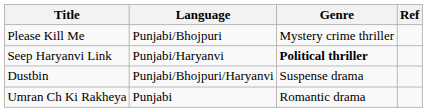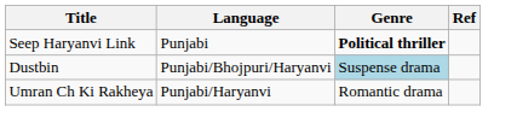- row: Please Kill Me | Punjabi/Bhojpuri | Mystery crime thriller
Seep Haryanvi Link | Language: Punjabi/Haryanvi -> Punjabi
Dustbin | Genre: no background -> lightblue background
Umran Ch Ki Rakheya | Language: Punjabi -> Punjabi/Haryanvi
